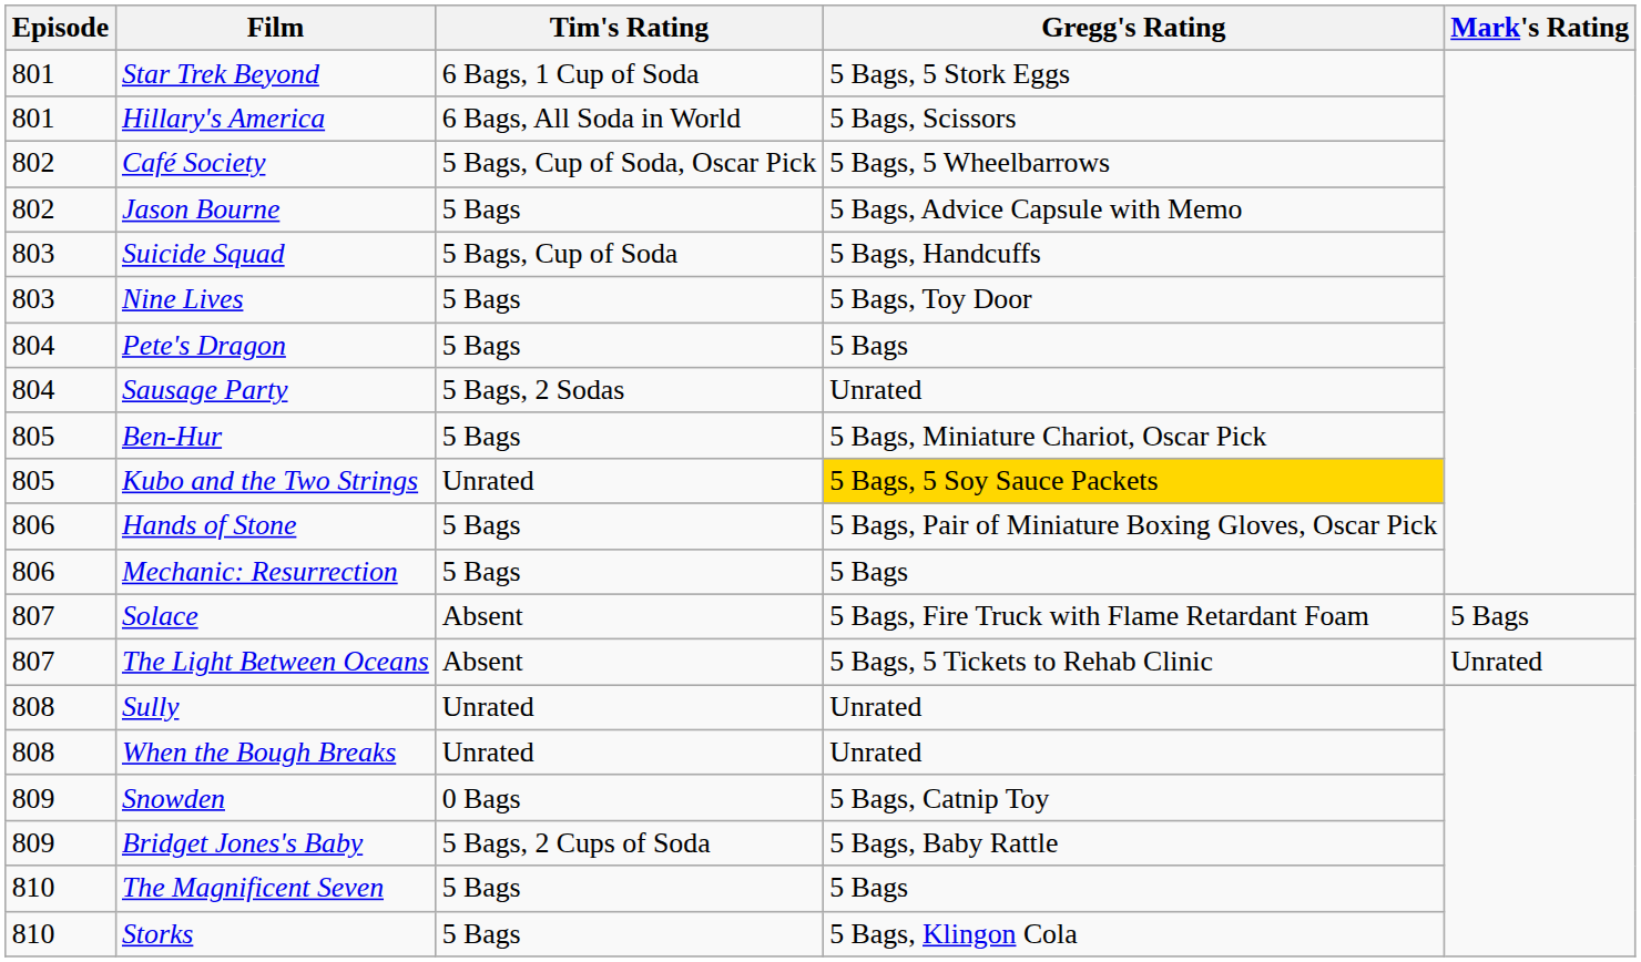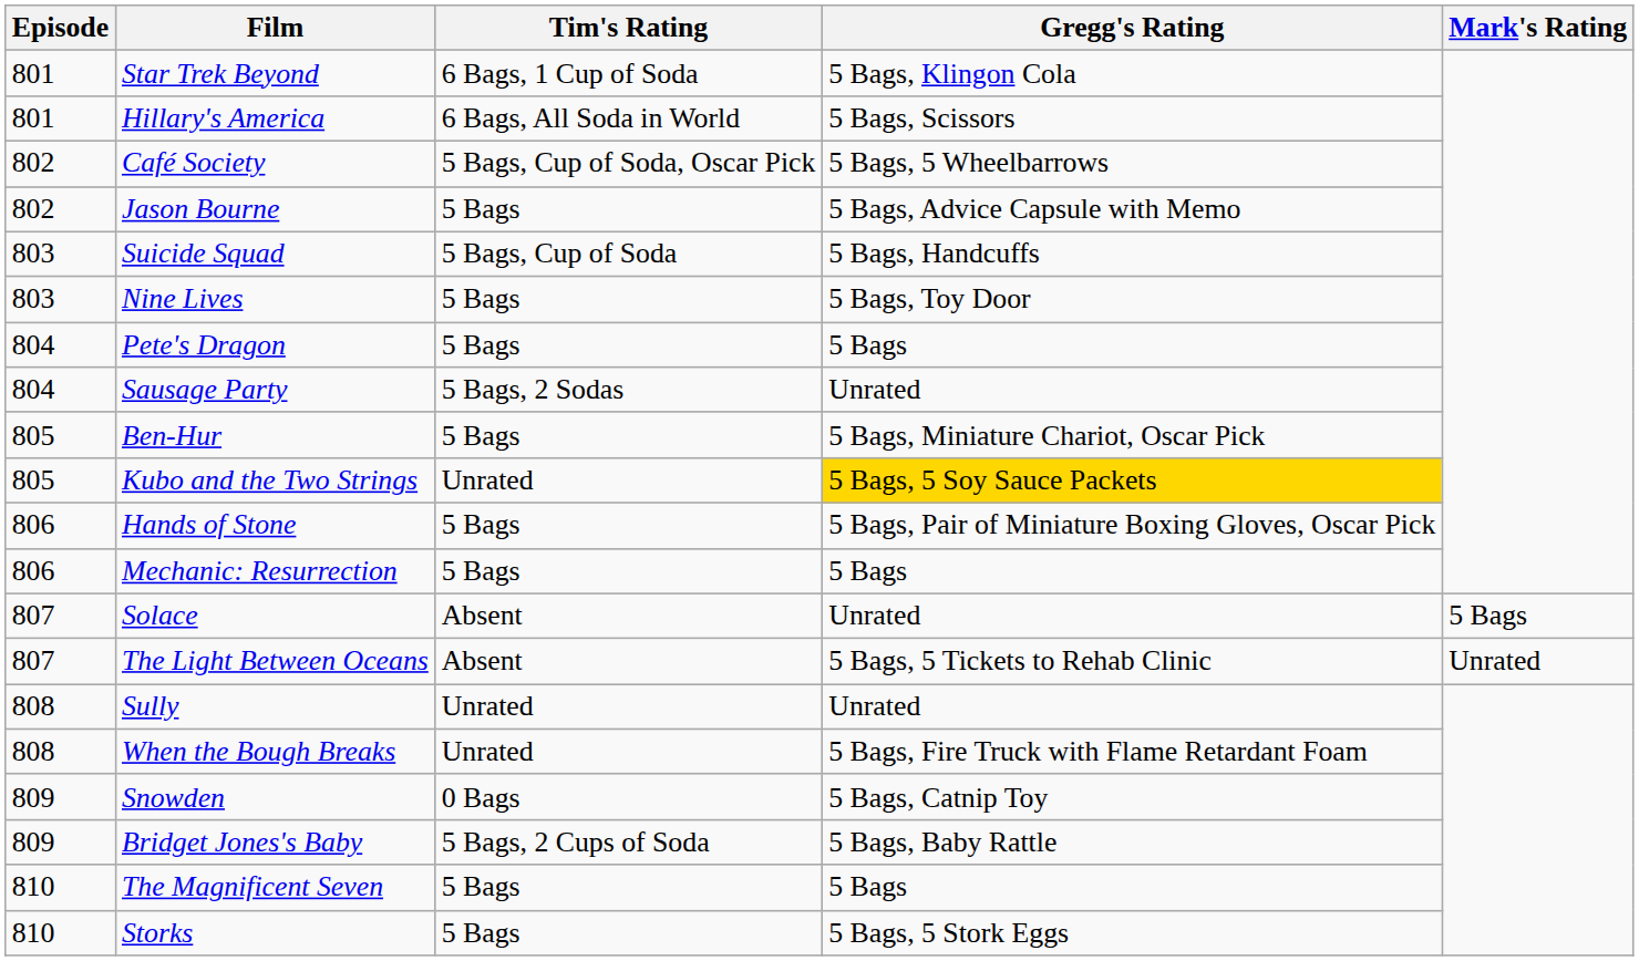Star Trek Beyond | Gregg's Rating: 5 Bags, 5 Stork Eggs -> 5 Bags, Klingon Cola
Solace | Gregg's Rating: 5 Bags, Fire Truck with Flame Retardant Foam -> Unrated
When the Bough Breaks | Gregg's Rating: Unrated -> 5 Bags, Fire Truck with Flame Retardant Foam
Storks | Gregg's Rating: 5 Bags, Klingon Cola -> 5 Bags, 5 Stork Eggs
